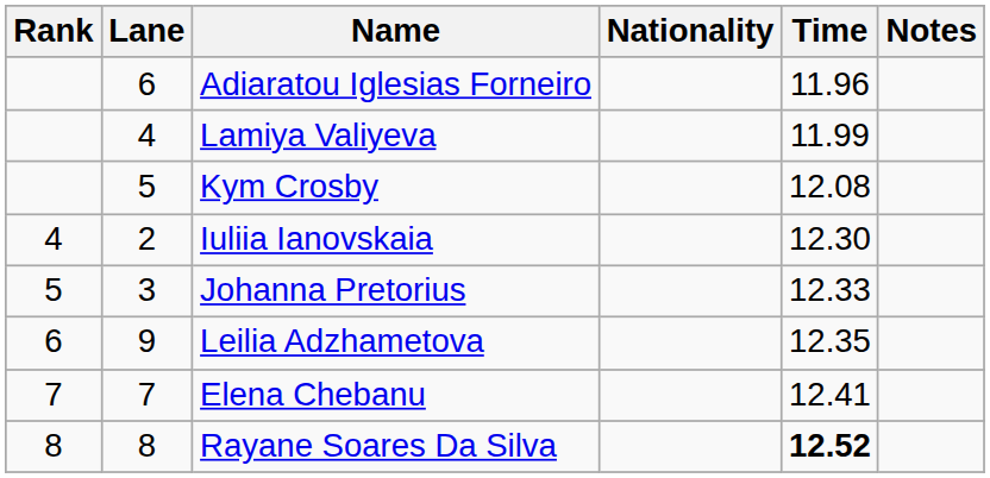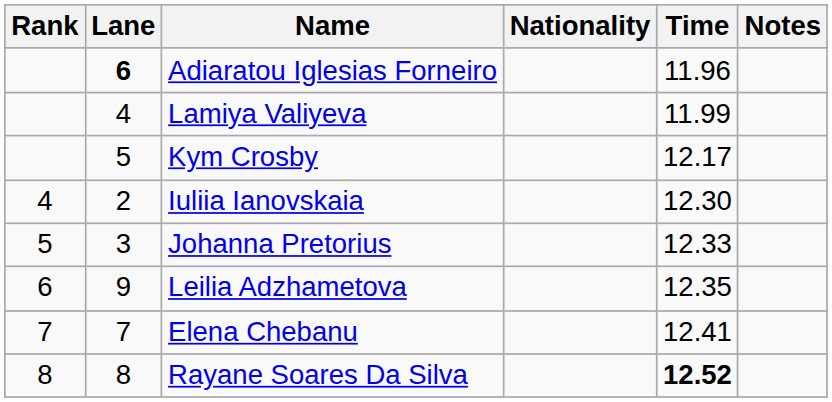Adiaratou Iglesias Forneiro | Lane: normal -> bold
Kym Crosby | Time: 12.08 -> 12.17
